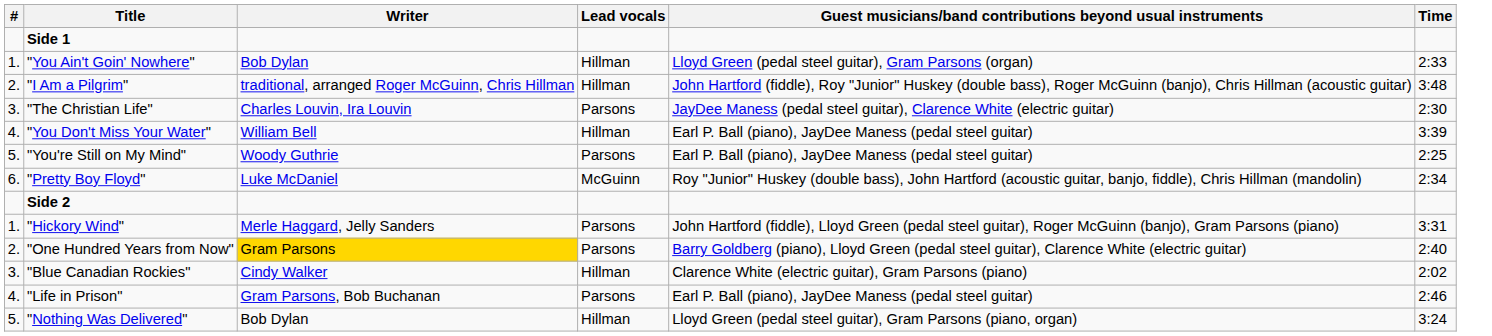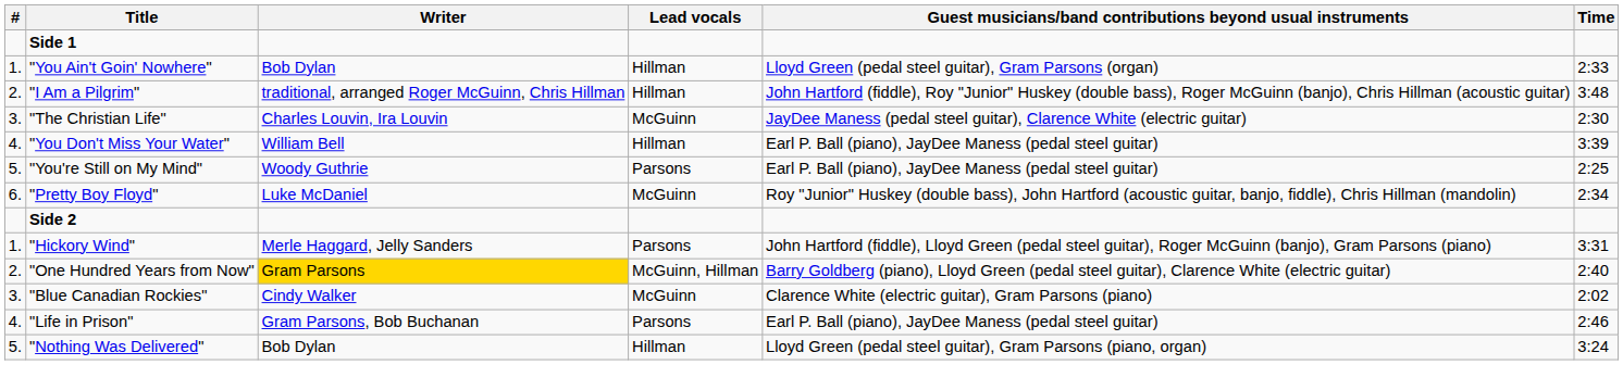"The Christian Life" | Lead vocals: Parsons -> McGuinn
"One Hundred Years from Now" | Lead vocals: Parsons -> McGuinn, Hillman
"Blue Canadian Rockies" | Lead vocals: Hillman -> McGuinn
